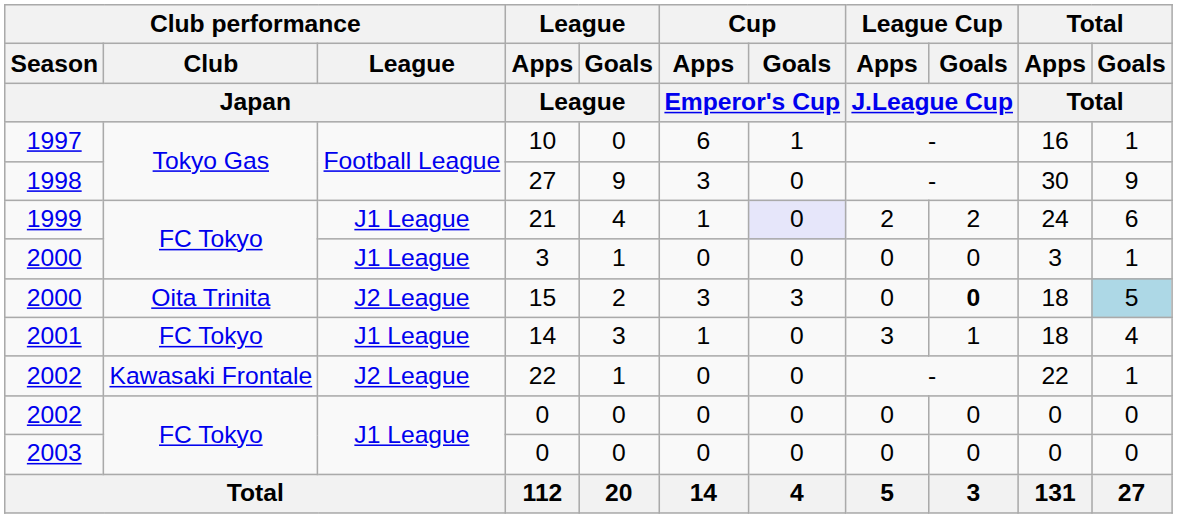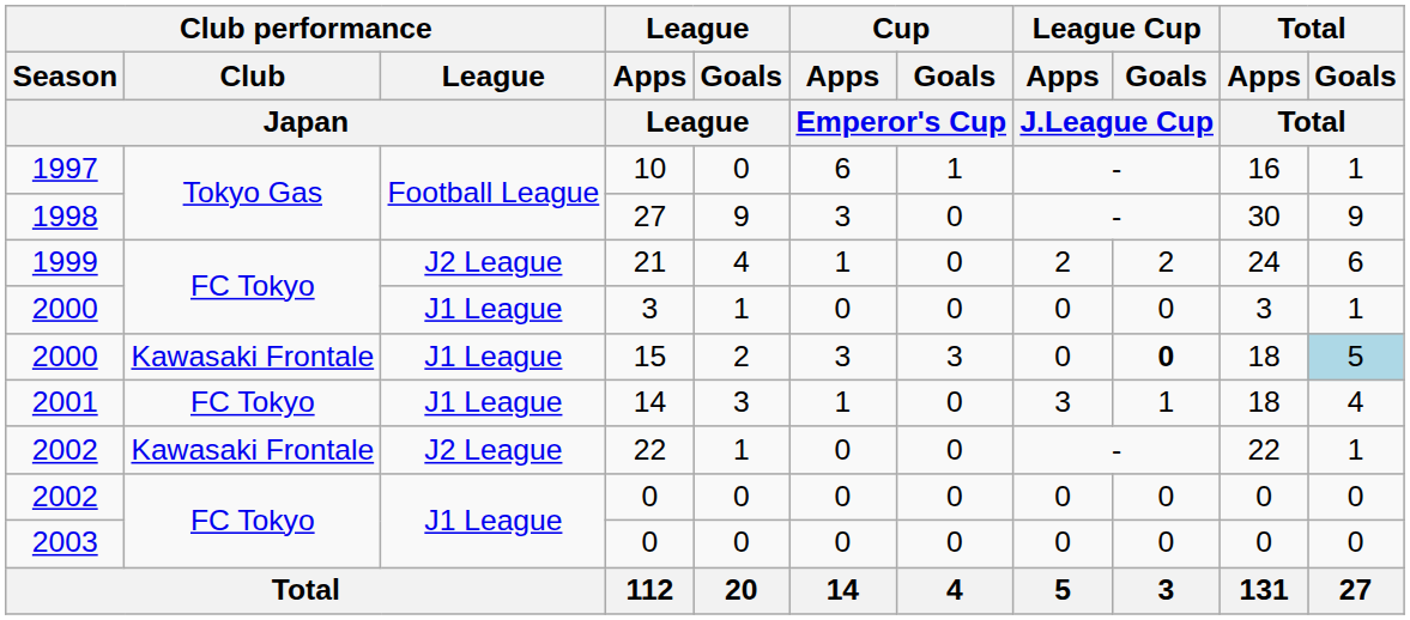21 | Club performance / League / Japan: J1 League -> J2 League
21 | Cup / Goals / Emperor's Cup: lavender background -> no background
15 | Club performance / Club / Japan: Oita Trinita -> Kawasaki Frontale
15 | Club performance / League / Japan: J2 League -> J1 League
